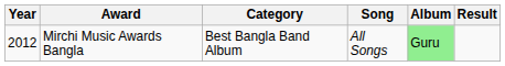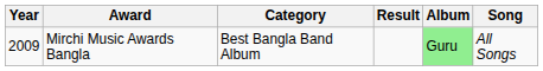columns swapped: Song <-> Result
Mirchi Music Awards Bangla | Year: 2012 -> 2009
